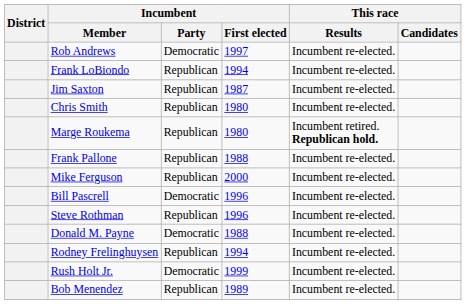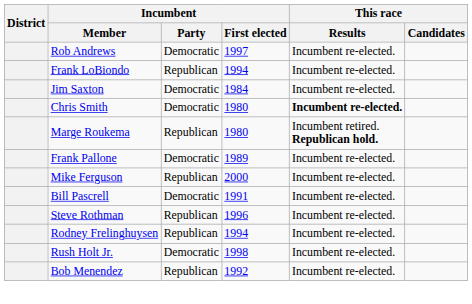Jim Saxton | Incumbent / Party: Republican -> Democratic
Jim Saxton | Incumbent / First elected: 1987 -> 1984
Chris Smith | Incumbent / Party: Republican -> Democratic
Chris Smith | This race / Results: normal -> bold
Frank Pallone | Incumbent / Party: Republican -> Democratic
Frank Pallone | Incumbent / First elected: 1988 -> 1989
Bill Pascrell | Incumbent / First elected: 1996 -> 1991
- row: Donald M. Payne | Democratic | 1988 | Incumbent re-elected.
Rush Holt Jr. | Incumbent / First elected: 1999 -> 1998
Bob Menendez | Incumbent / First elected: 1989 -> 1992
